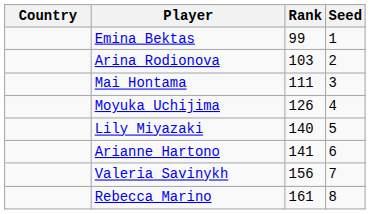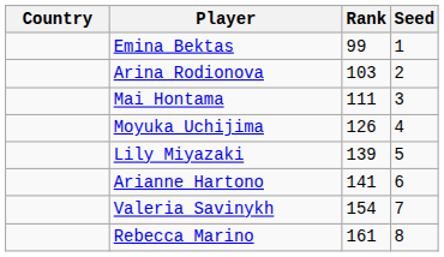Lily Miyazaki | Rank: 140 -> 139
Valeria Savinykh | Rank: 156 -> 154
